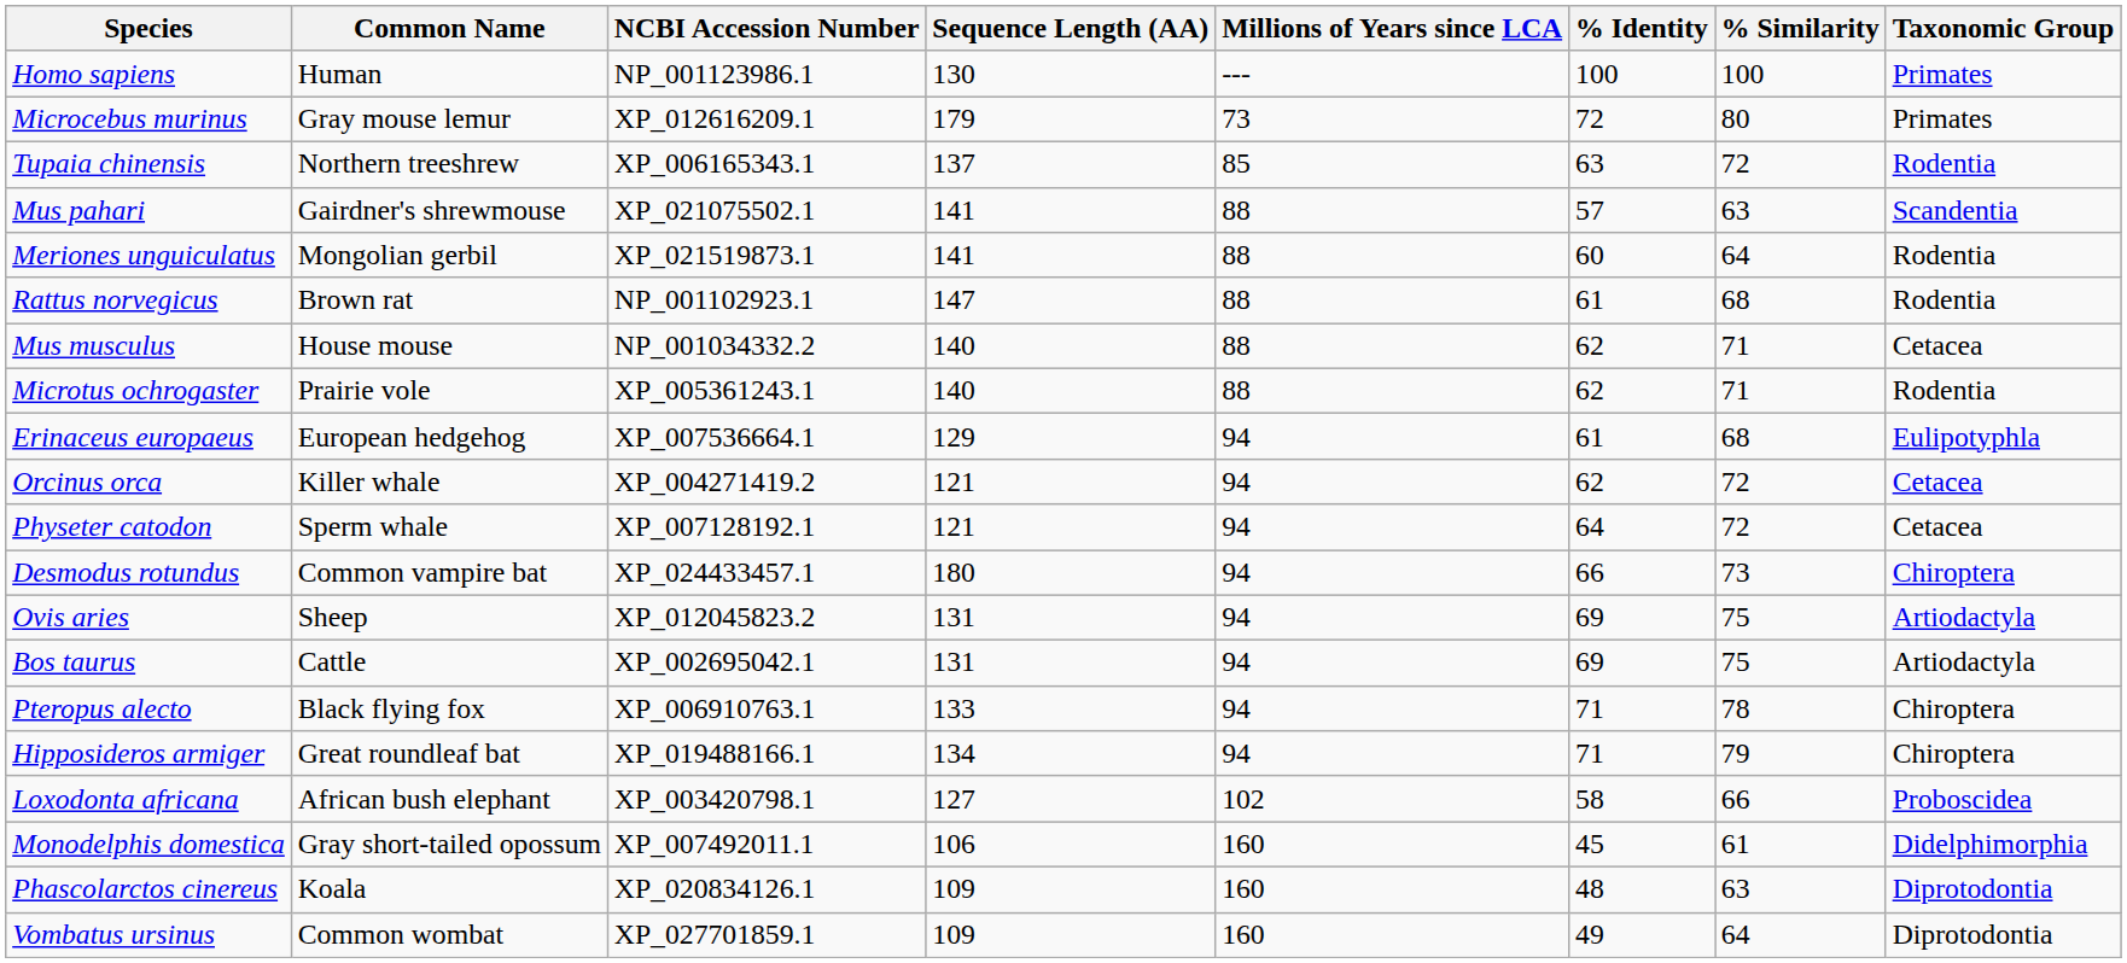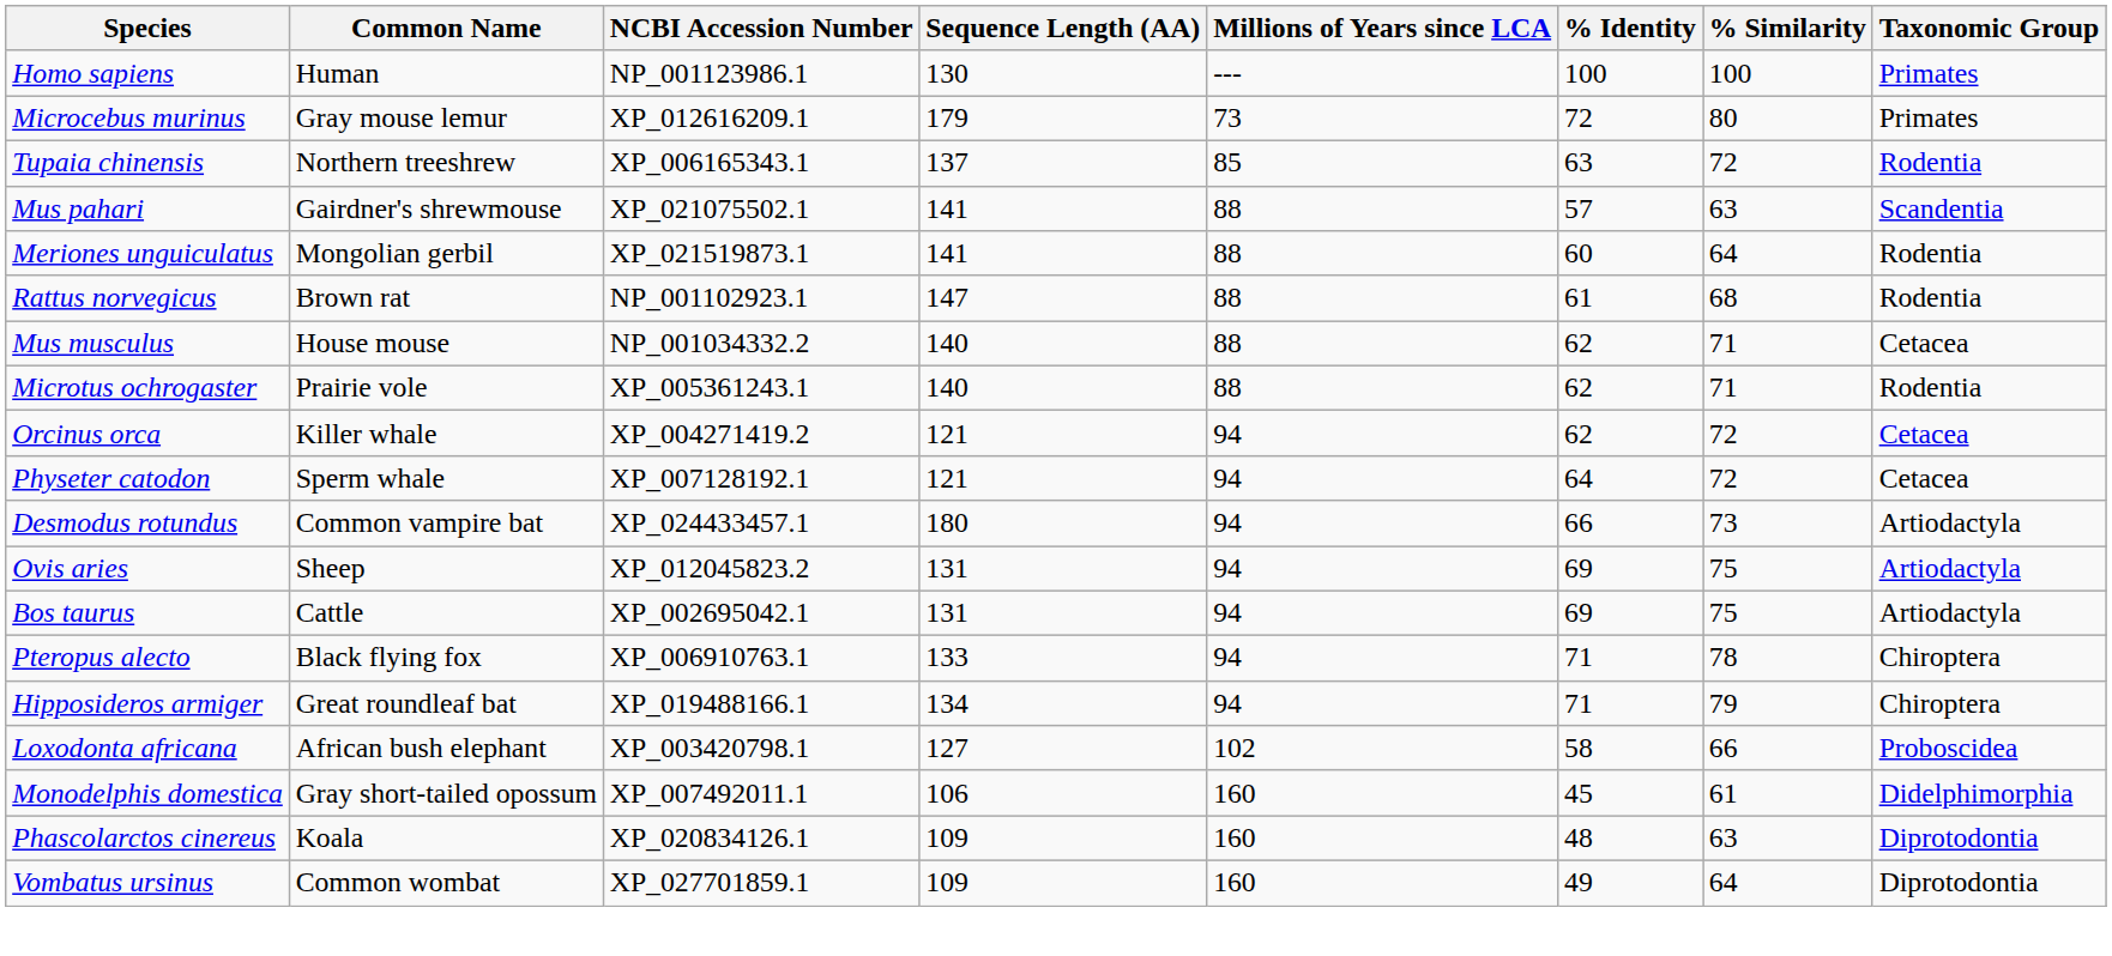- row: Erinaceus europaeus | European hedgehog | XP_007536664.1 | 129 | 94 | 61 | 68 | Eulipotyphla
Desmodus rotundus | Taxonomic Group: Chiroptera -> Artiodactyla
